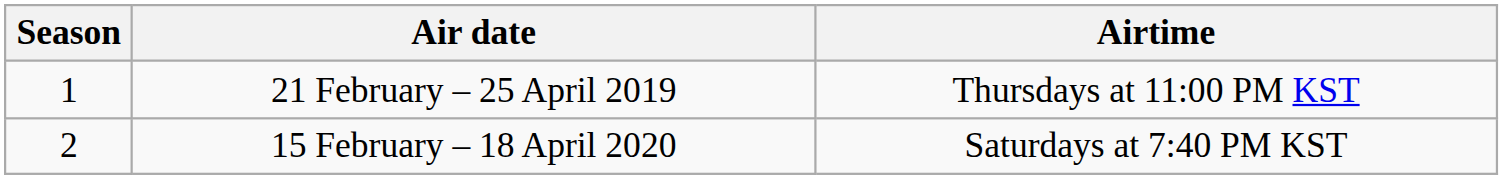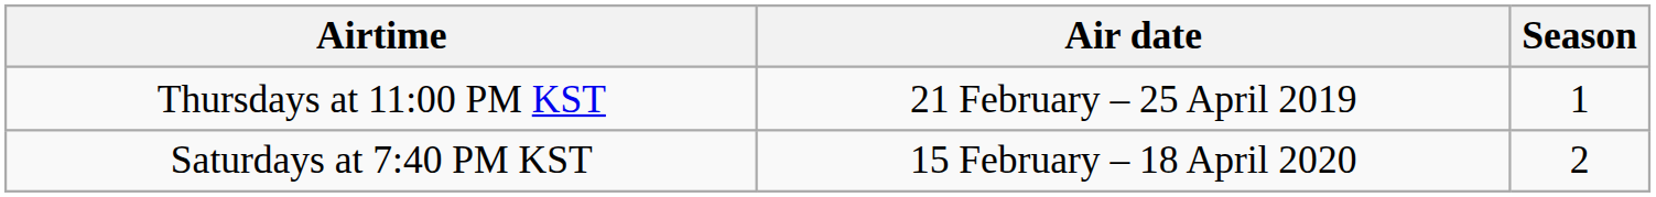columns swapped: Season <-> Airtime
